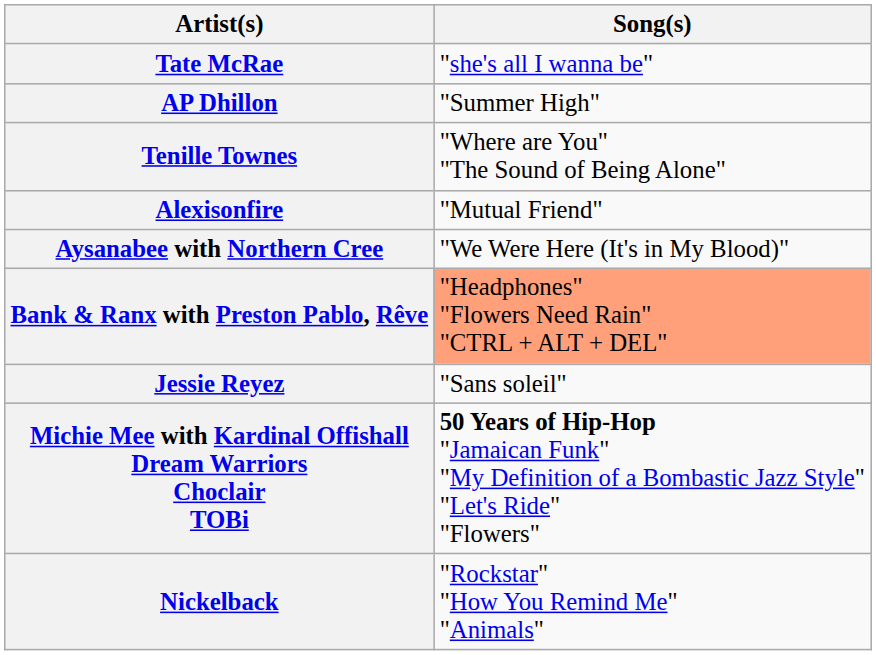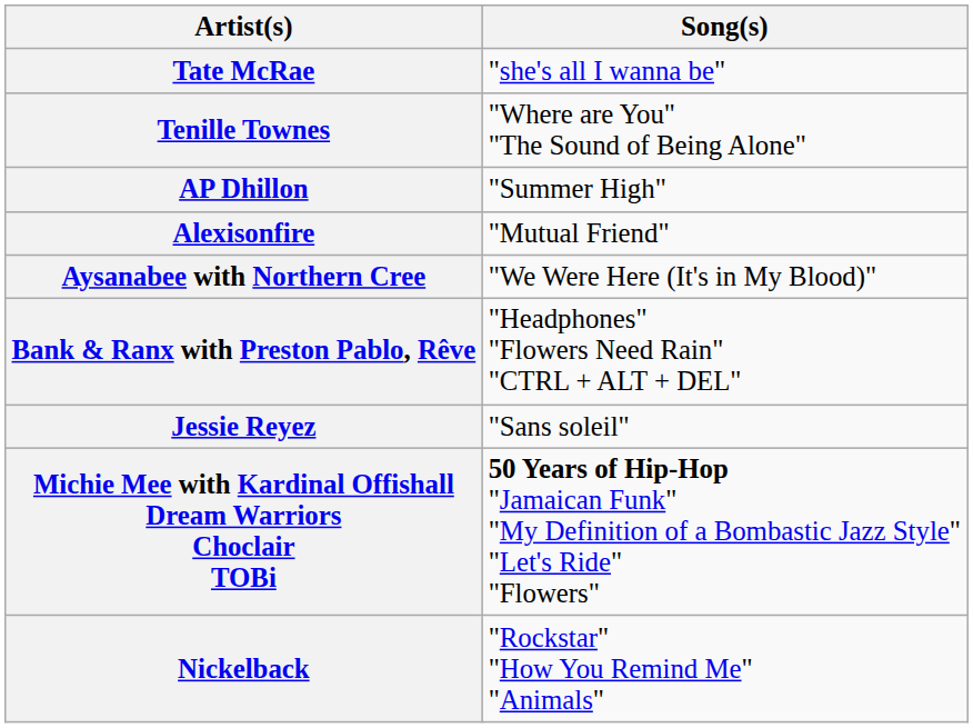rows swapped: AP Dhillon <-> Tenille Townes
Bank & Ranx with Preston Pablo, Rêve | Song(s): lightsalmon background -> no background
